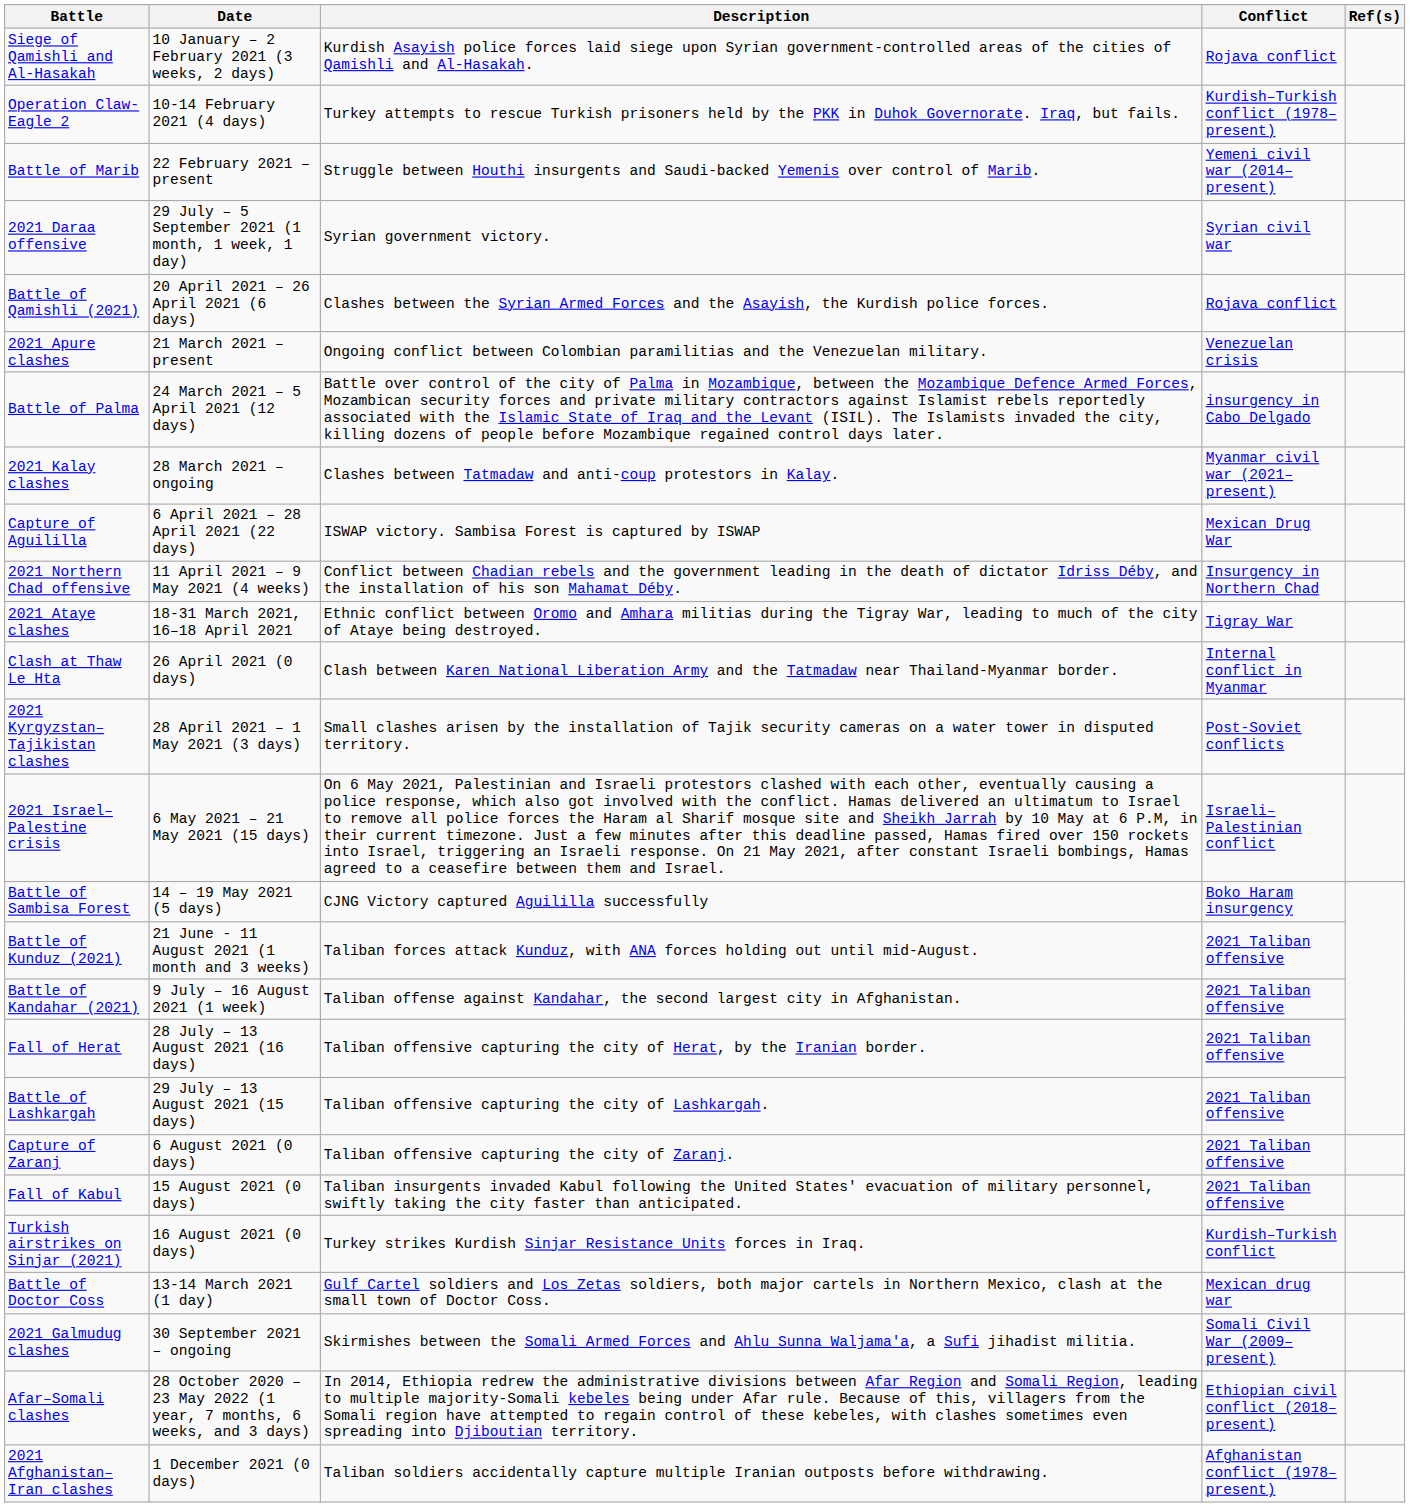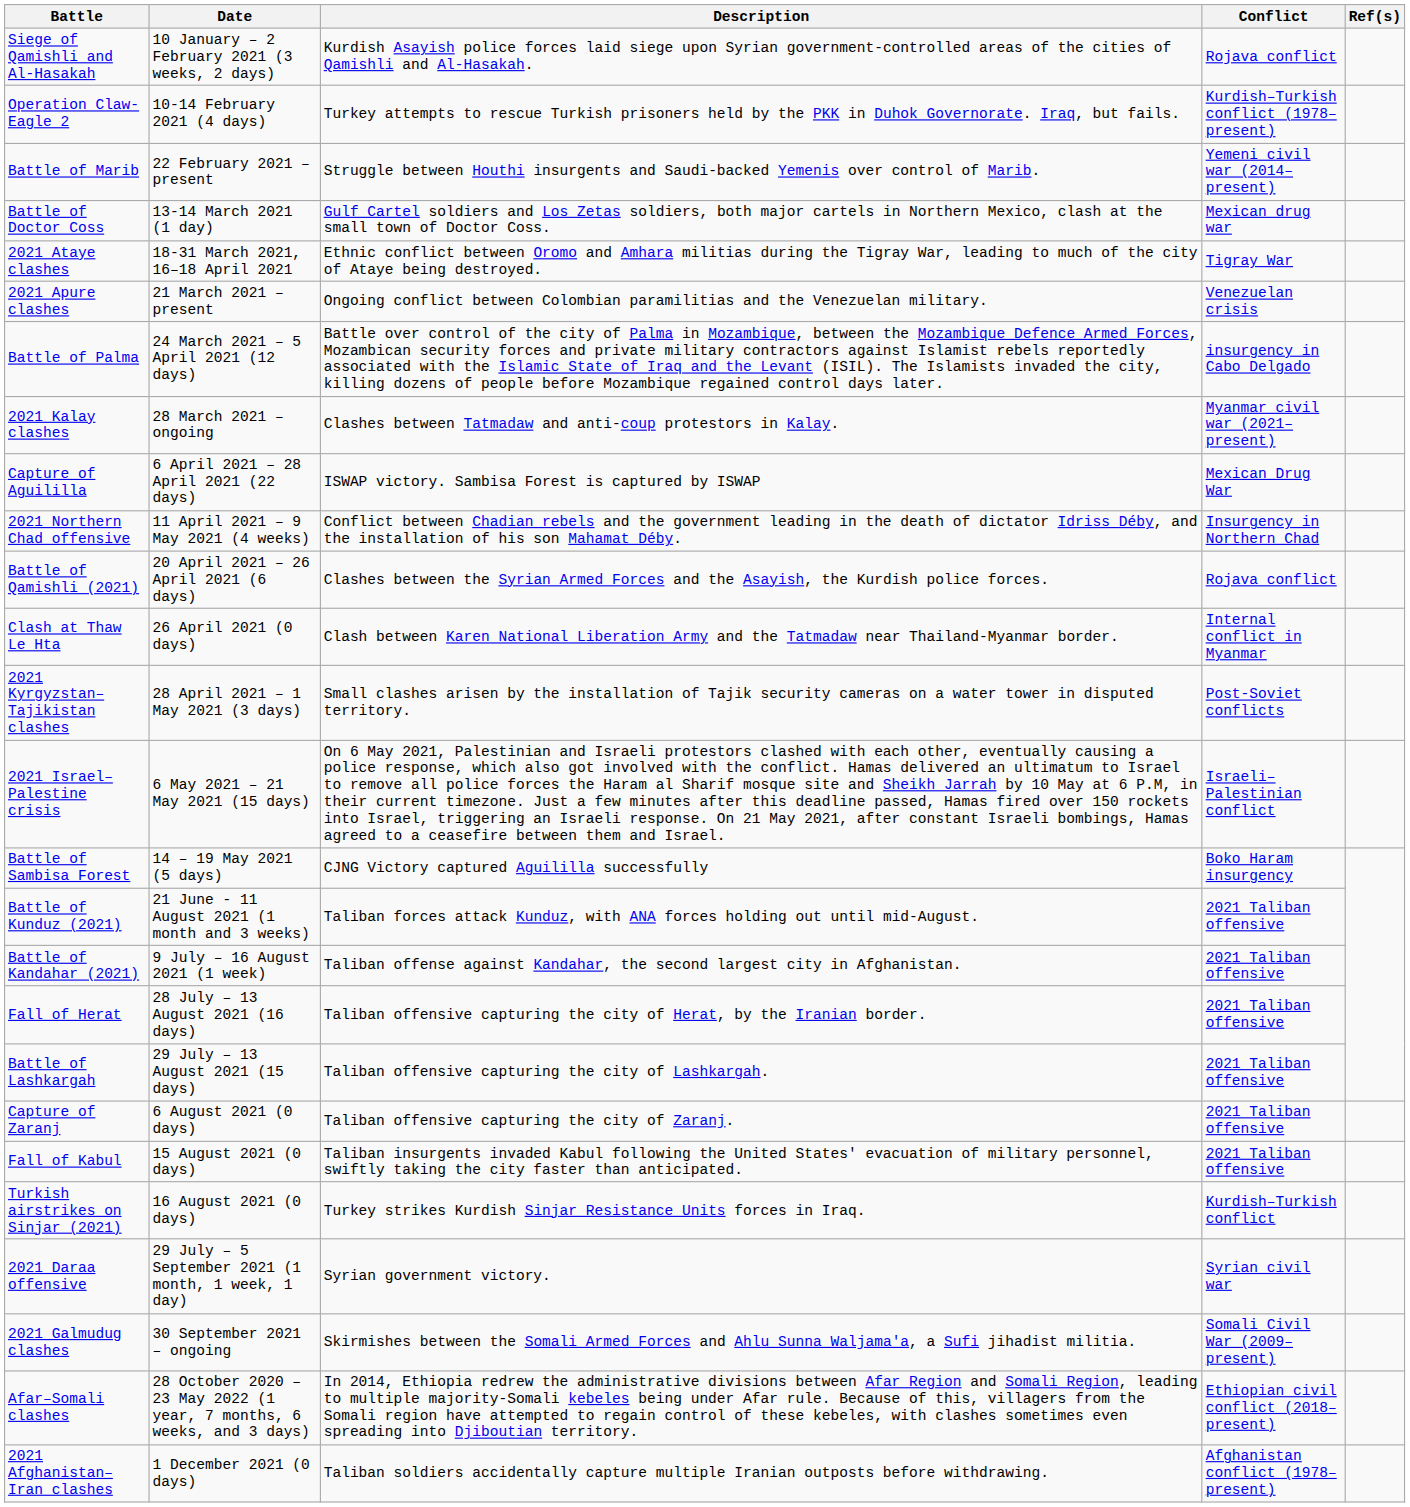rows swapped: Battle of Doctor Coss <-> 2021 Daraa offensive
rows swapped: 2021 Ataye clashes <-> Battle of Qamishli (2021)
